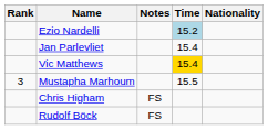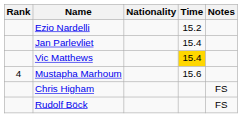columns swapped: Nationality <-> Notes
Ezio Nardelli | Time: lightblue background -> no background
Mustapha Marhoum | Rank: 3 -> 4
Mustapha Marhoum | Time: 15.5 -> 15.6
